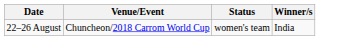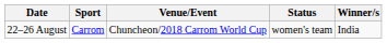+ column: Sport | Carrom
